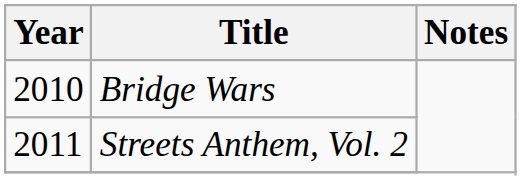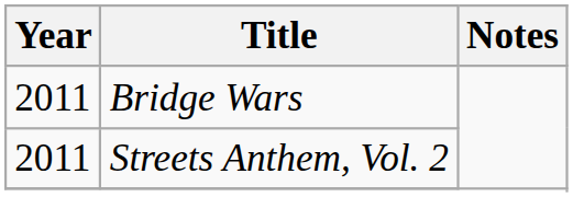Bridge Wars | Year: 2010 -> 2011
